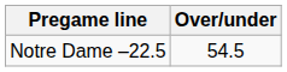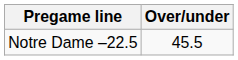Notre Dame –22.5 | Over/under: 54.5 -> 45.5
